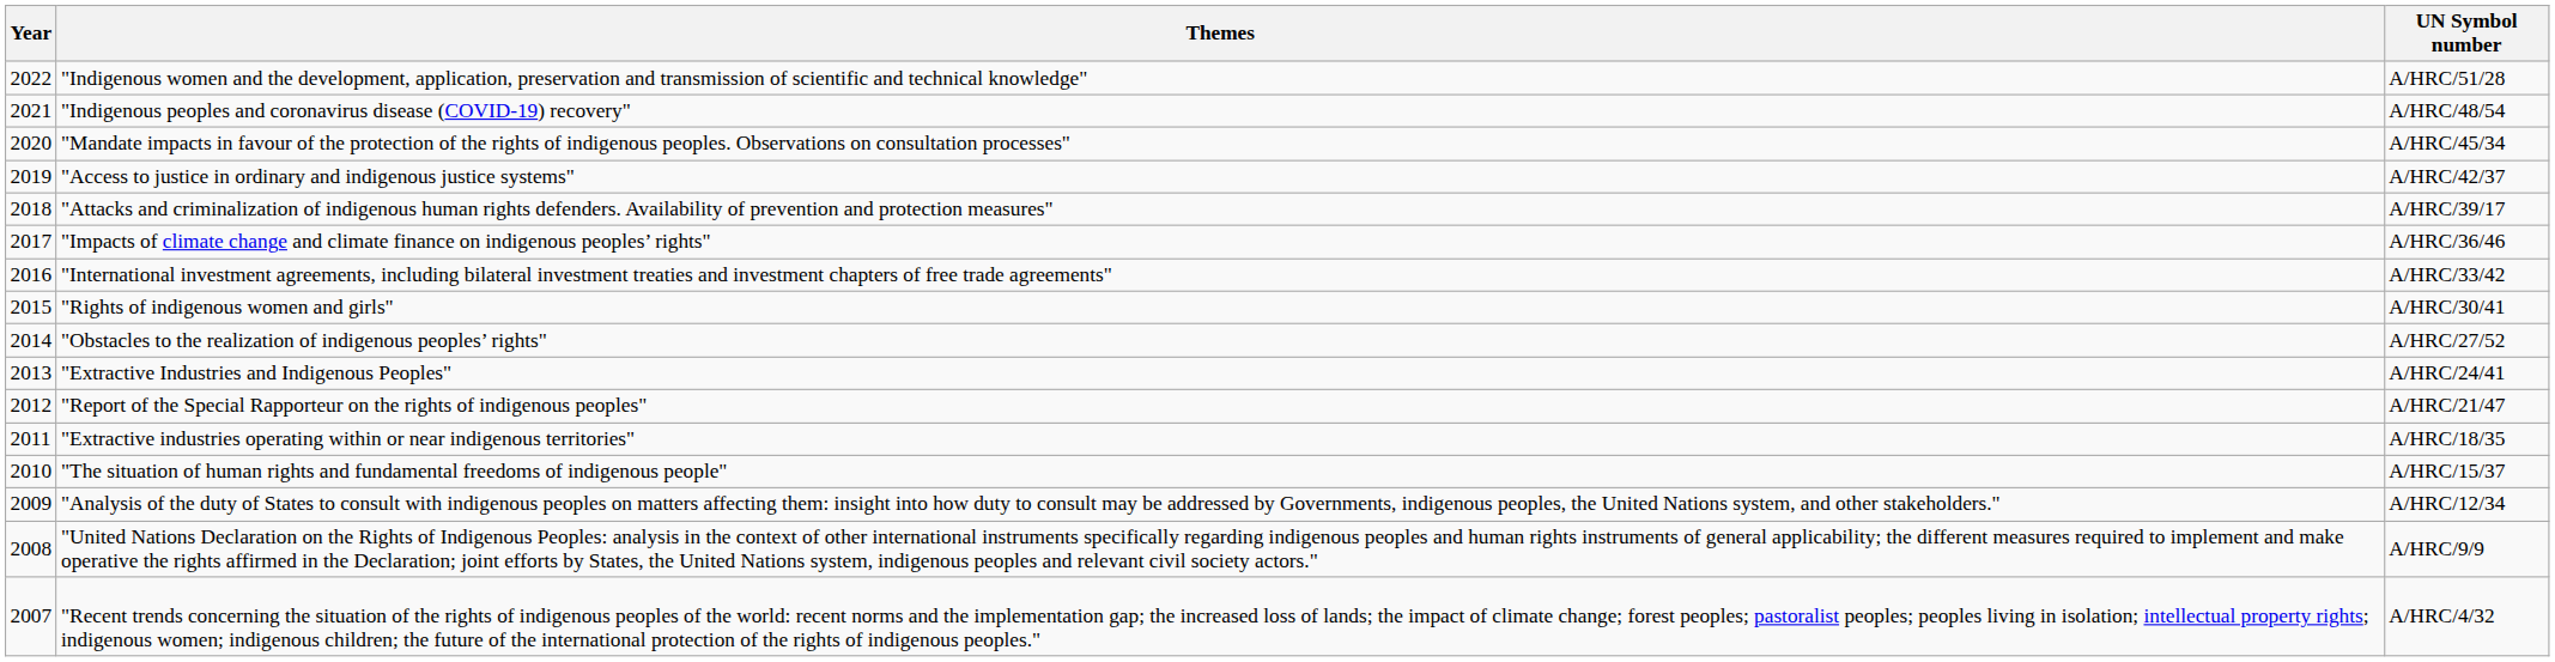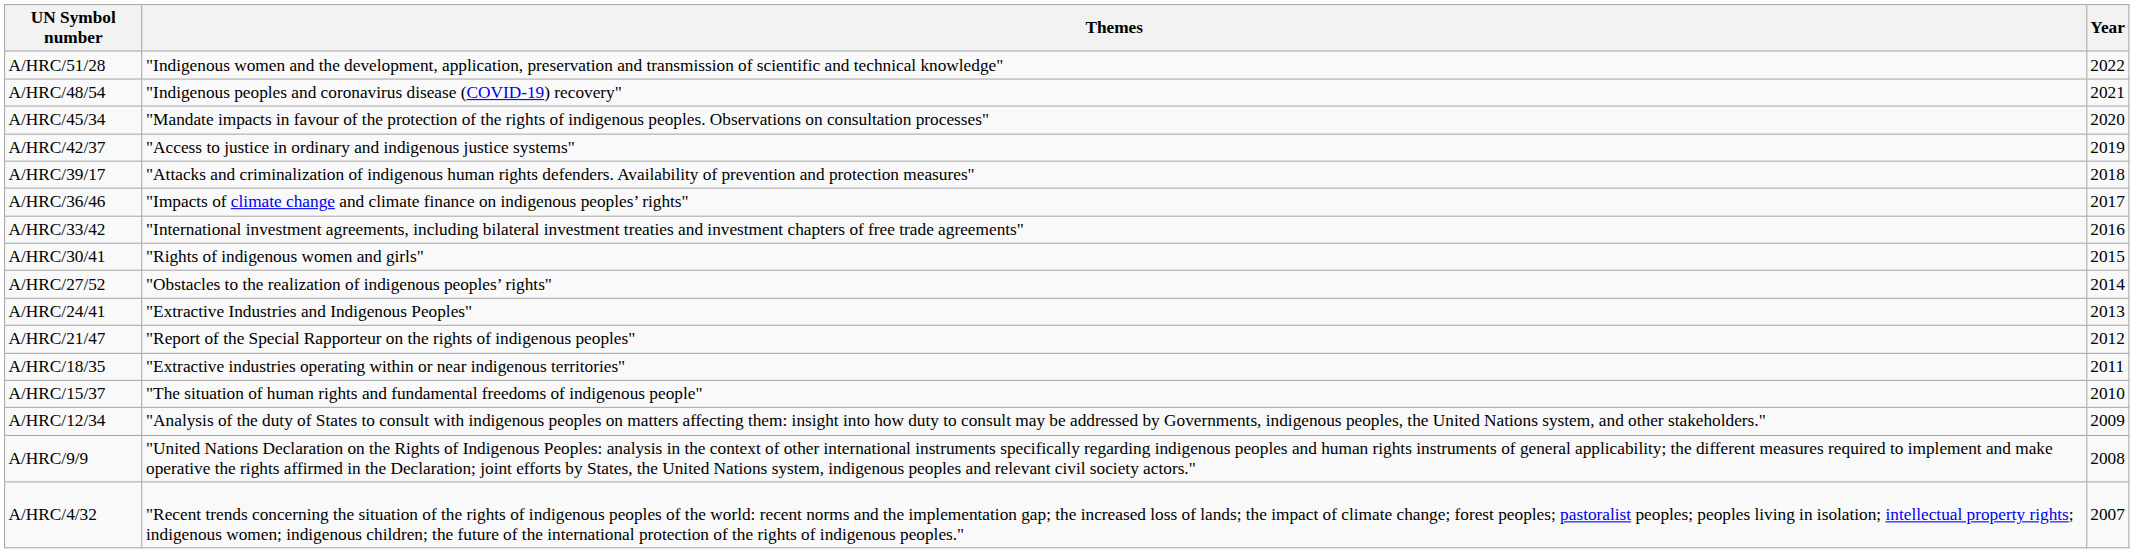columns swapped: Year <-> UN Symbol number
